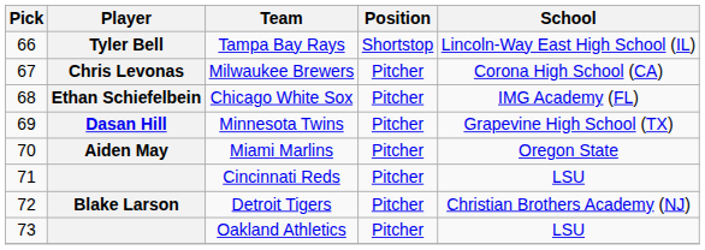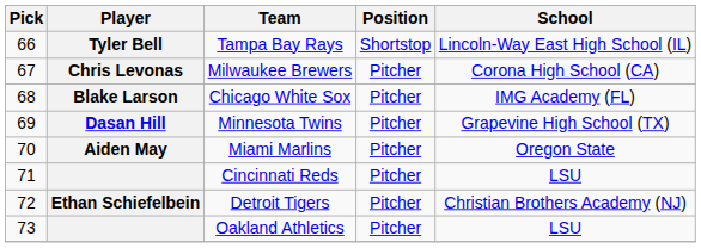Chicago White Sox | Player: Ethan Schiefelbein -> Blake Larson
Detroit Tigers | Player: Blake Larson -> Ethan Schiefelbein
